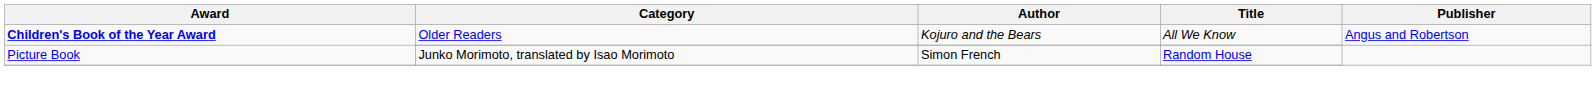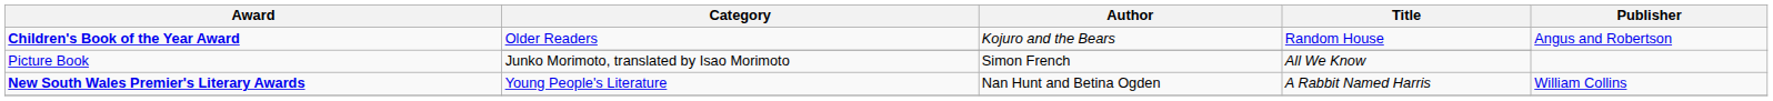Children's Book of the Year Award / Older Readers | Title: All We Know -> Random House
Picture Book | Title: Random House -> All We Know
+ row: New South Wales Premier's Literary Awards | Young People's Literature | Nan Hunt and Betina Ogden | A Rabbit Named Harris | William Collins
